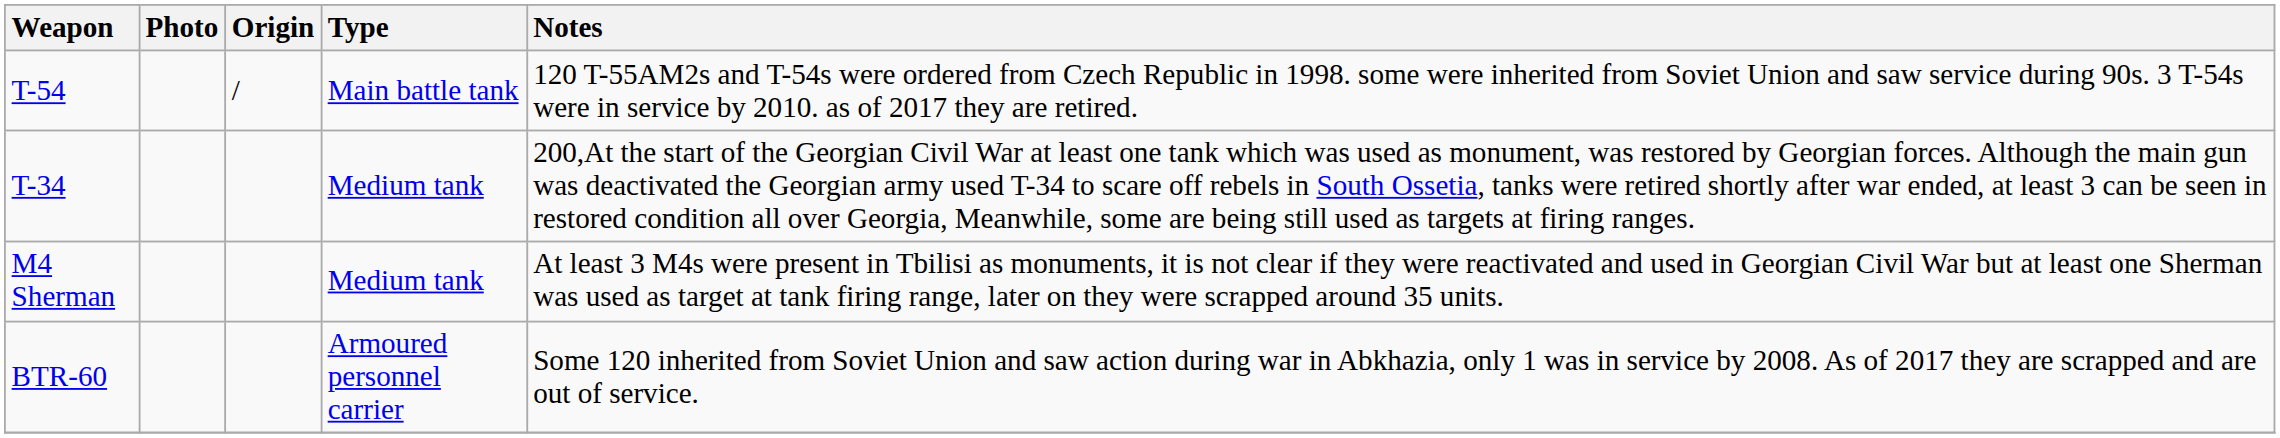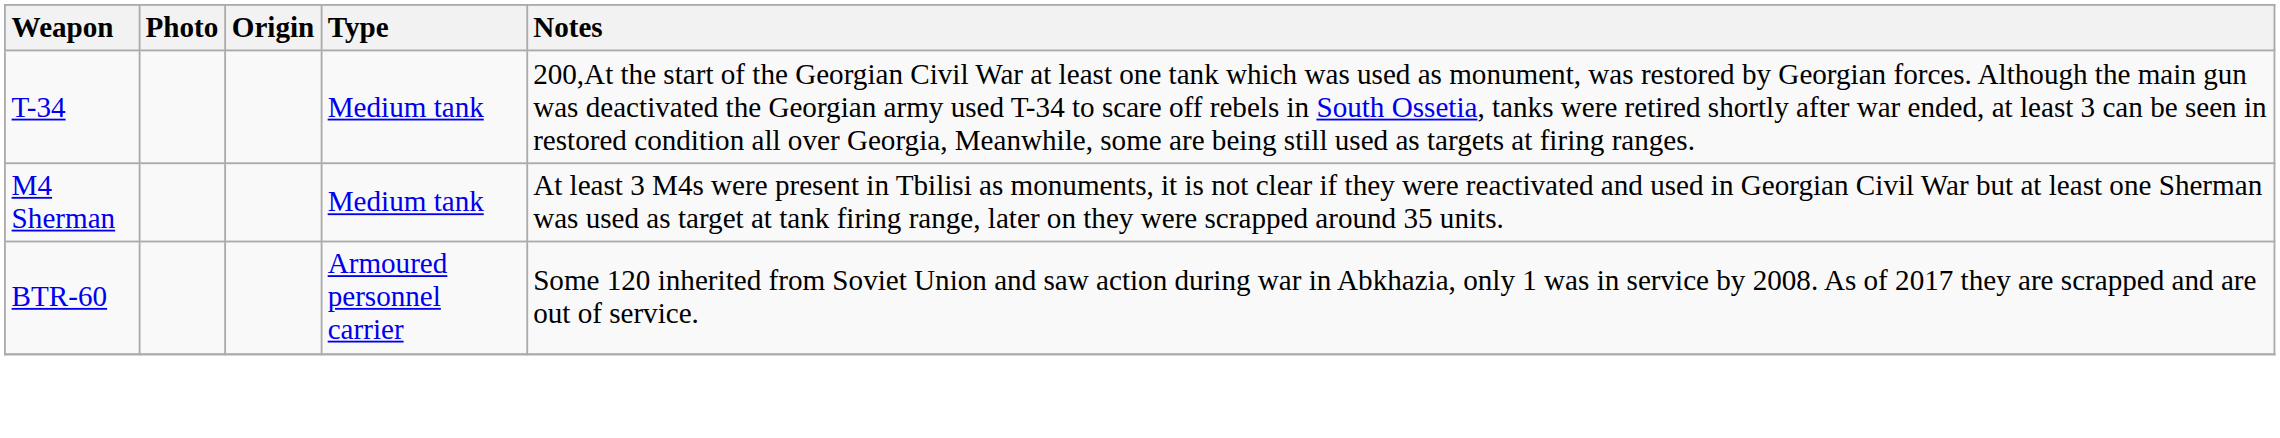- row: T-54 | / | Main battle tank | 120 T-55AM2s and T-54s were ordered from Czech Republic in 1998. some were inherited from Soviet Union and saw service during 90s. 3 T-54s were in service by 2010. as of 2017 they are retired.
